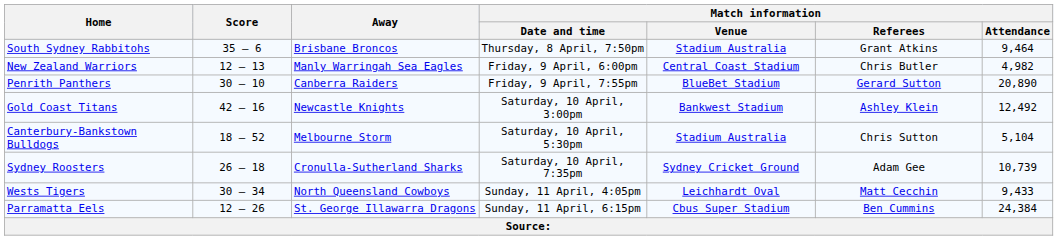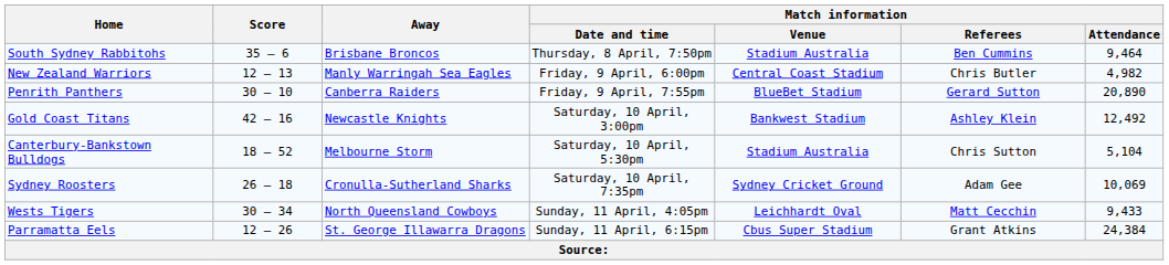South Sydney Rabbitohs | Match information / Referees: Grant Atkins -> Ben Cummins
Sydney Roosters | Match information / Attendance: 10,739 -> 10,069
Parramatta Eels | Match information / Referees: Ben Cummins -> Grant Atkins
